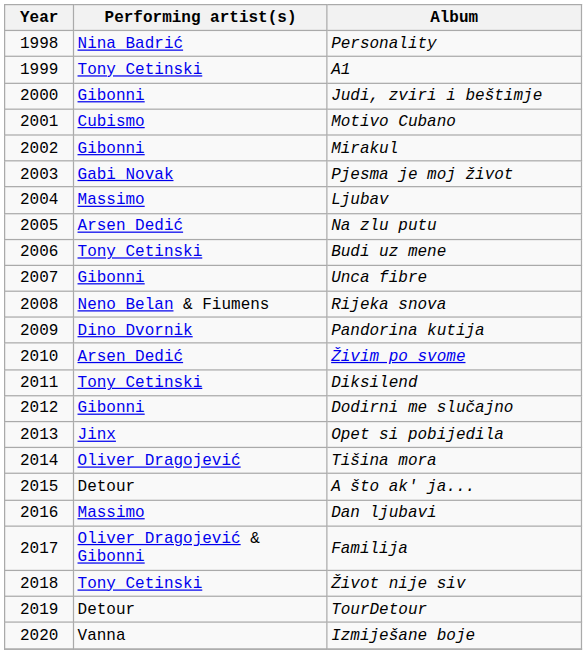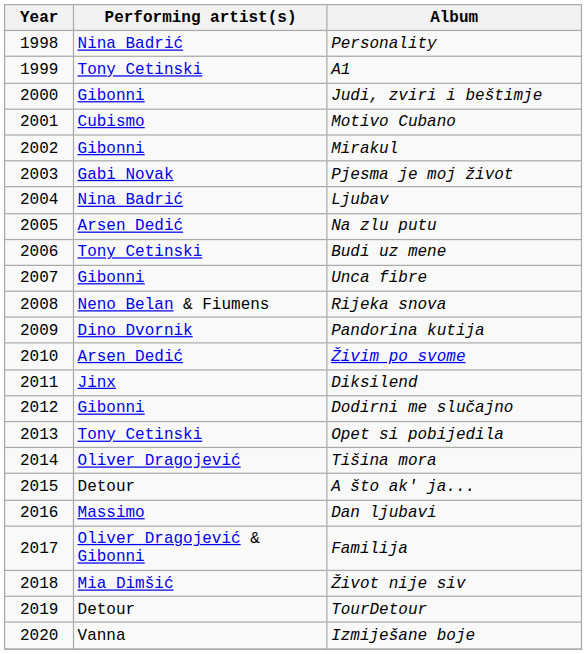Ljubav | Performing artist(s): Massimo -> Nina Badrić
Diksilend | Performing artist(s): Tony Cetinski -> Jinx
Opet si pobijedila | Performing artist(s): Jinx -> Tony Cetinski
Život nije siv | Performing artist(s): Tony Cetinski -> Mia Dimšić
